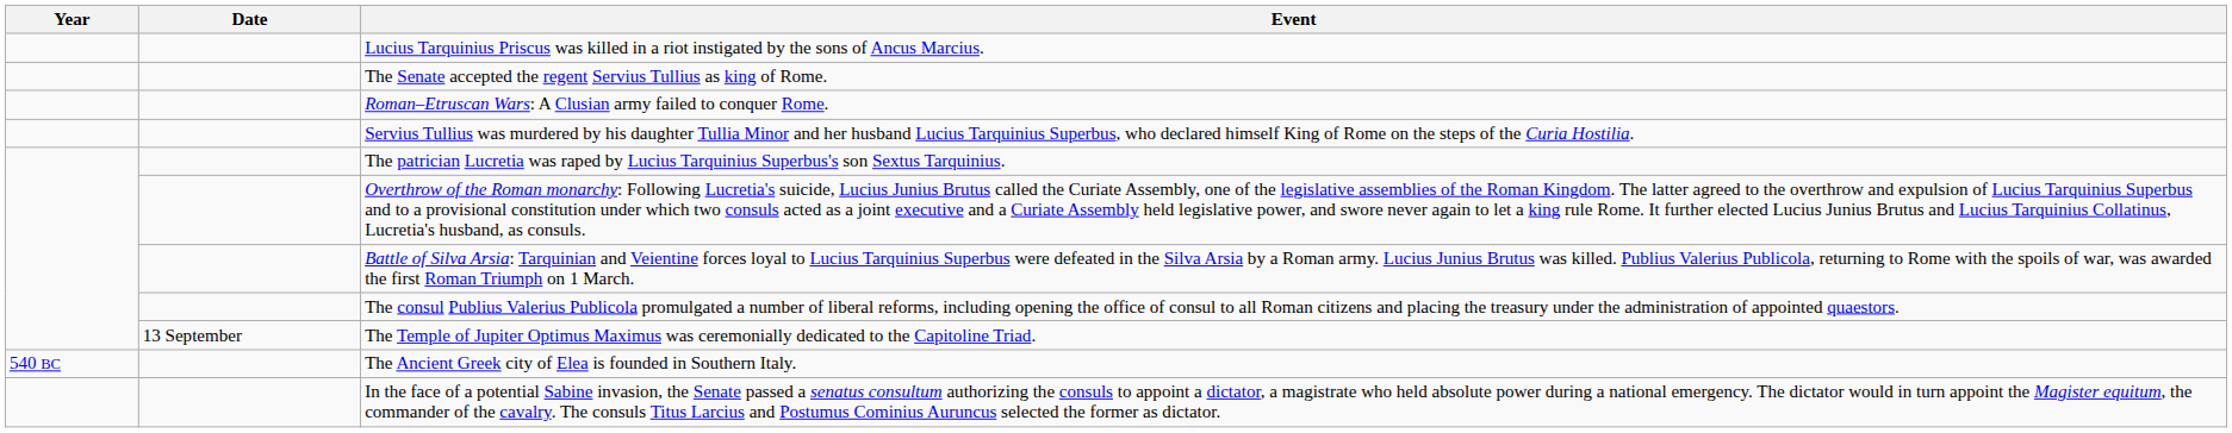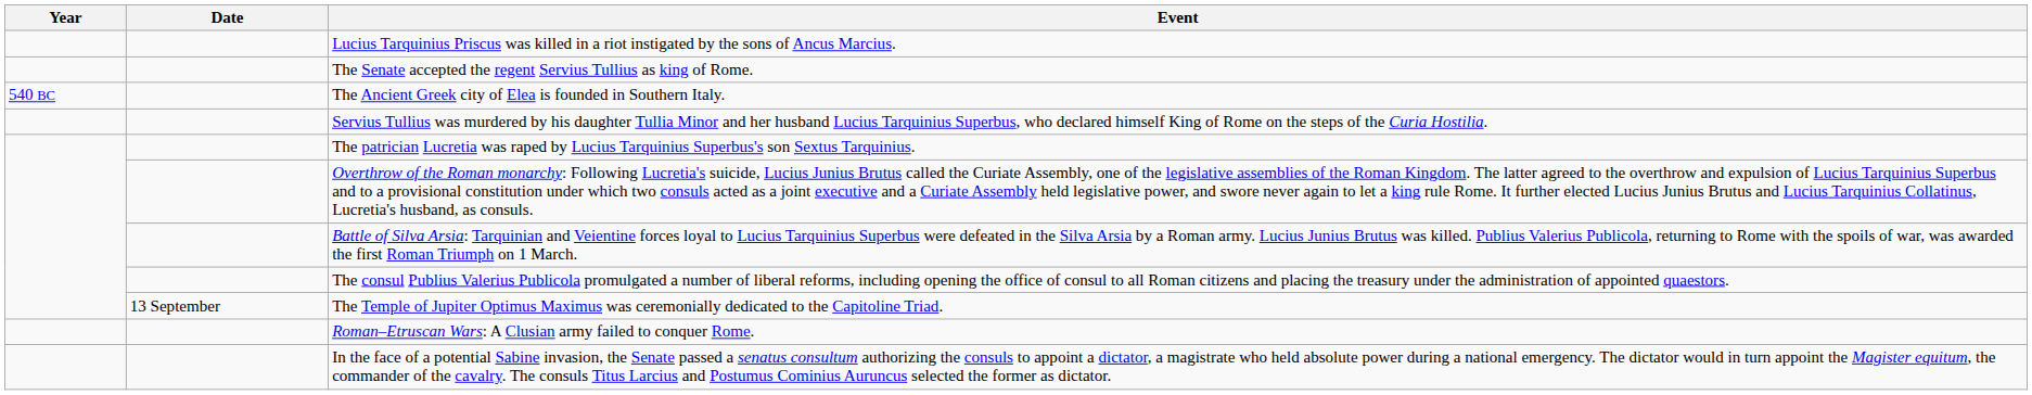rows swapped: The Ancient Greek city of Elea is founded in Southern Italy. <-> Roman–Etruscan Wars: A Clusian army failed to conquer Rome.
